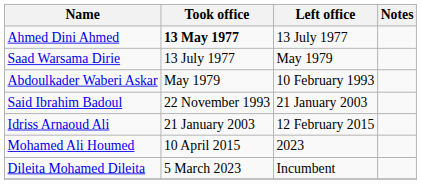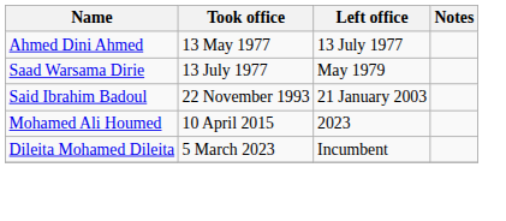Ahmed Dini Ahmed | Took office: bold -> normal
- row: Abdoulkader Waberi Askar | May 1979 | 10 February 1993
- row: Idriss Arnaoud Ali | 21 January 2003 | 12 February 2015
